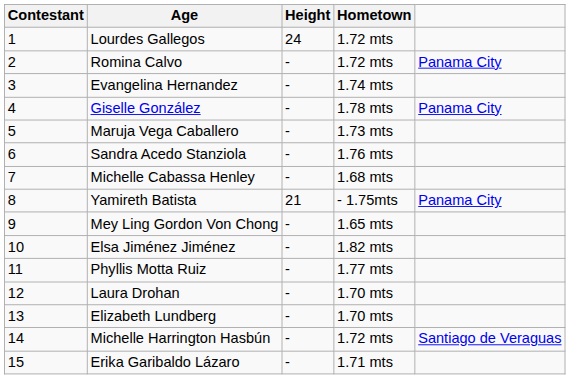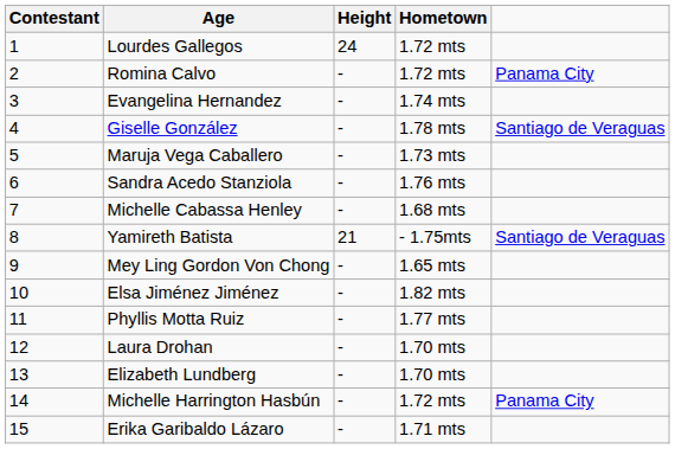Giselle González | column 5: Panama City -> Santiago de Veraguas
Yamireth Batista | column 5: Panama City -> Santiago de Veraguas
Michelle Harrington Hasbún | column 5: Santiago de Veraguas -> Panama City
